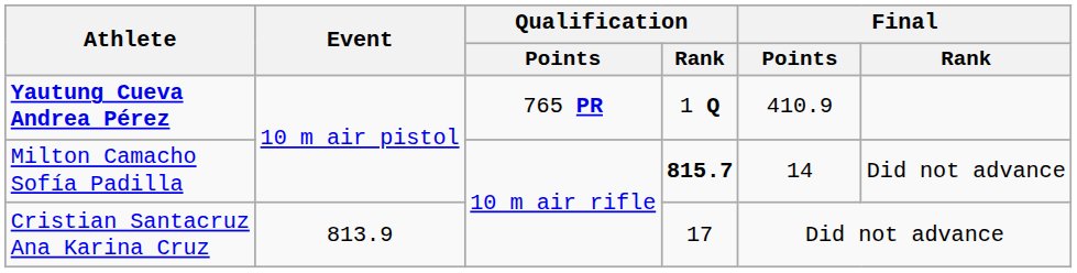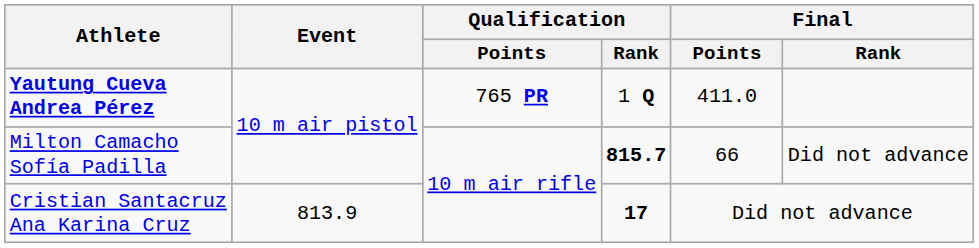Yautung Cueva Andrea Pérez | Final / Points: 410.9 -> 411.0
Milton Camacho Sofía Padilla | Final / Points: 14 -> 66
Cristian Santacruz Ana Karina Cruz | Qualification / Rank: normal -> bold
